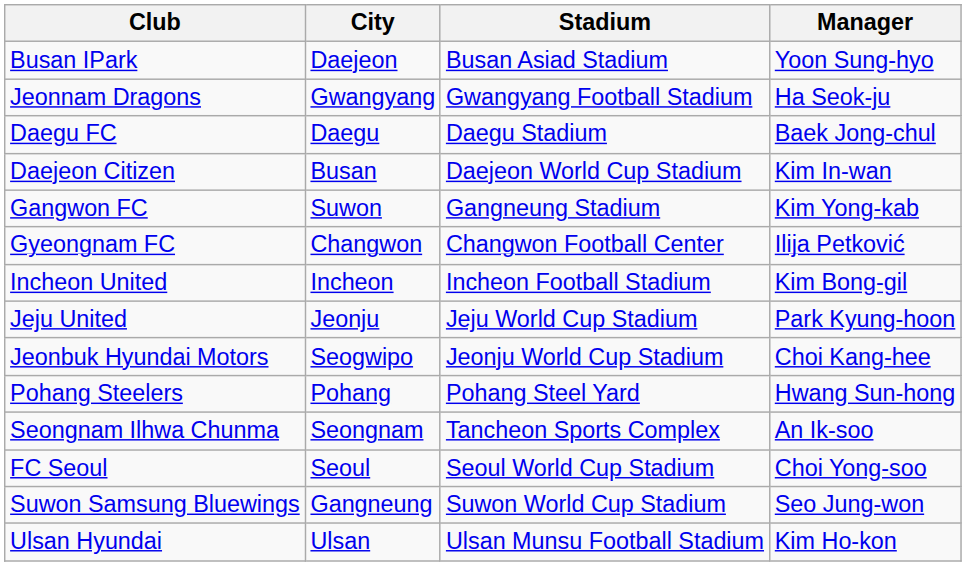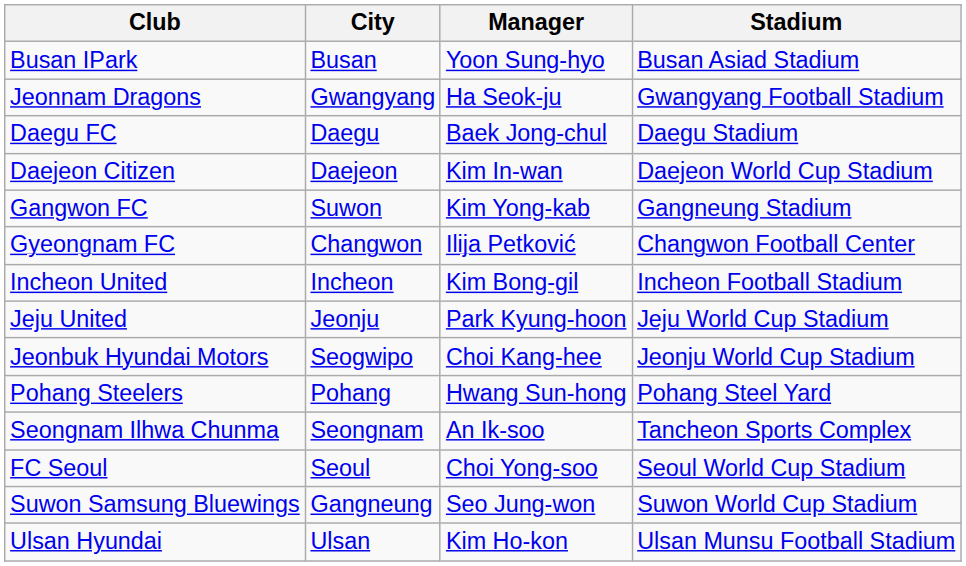columns swapped: Manager <-> Stadium
Busan IPark | City: Daejeon -> Busan
Daejeon Citizen | City: Busan -> Daejeon
